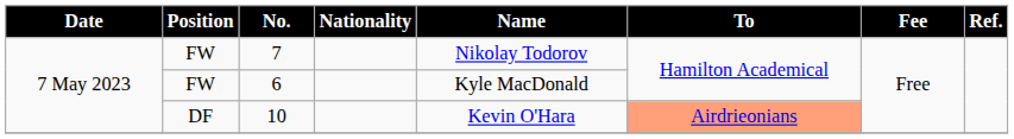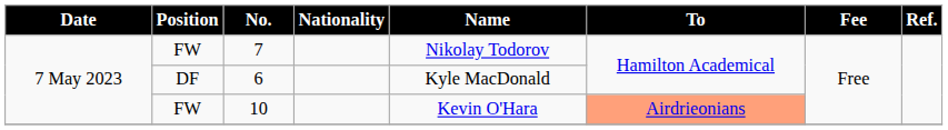6 | Position: FW -> DF
10 | Position: DF -> FW
